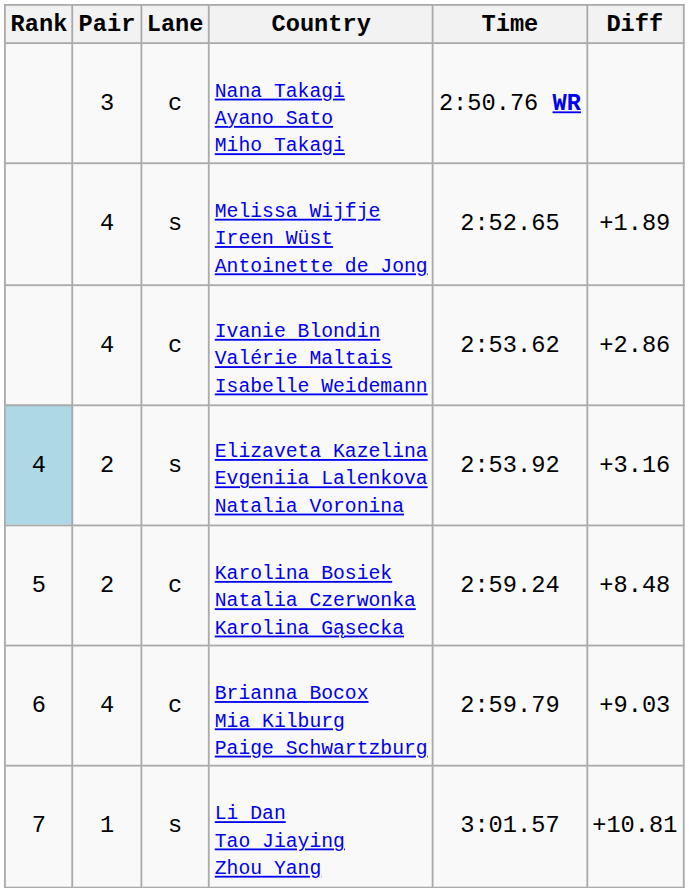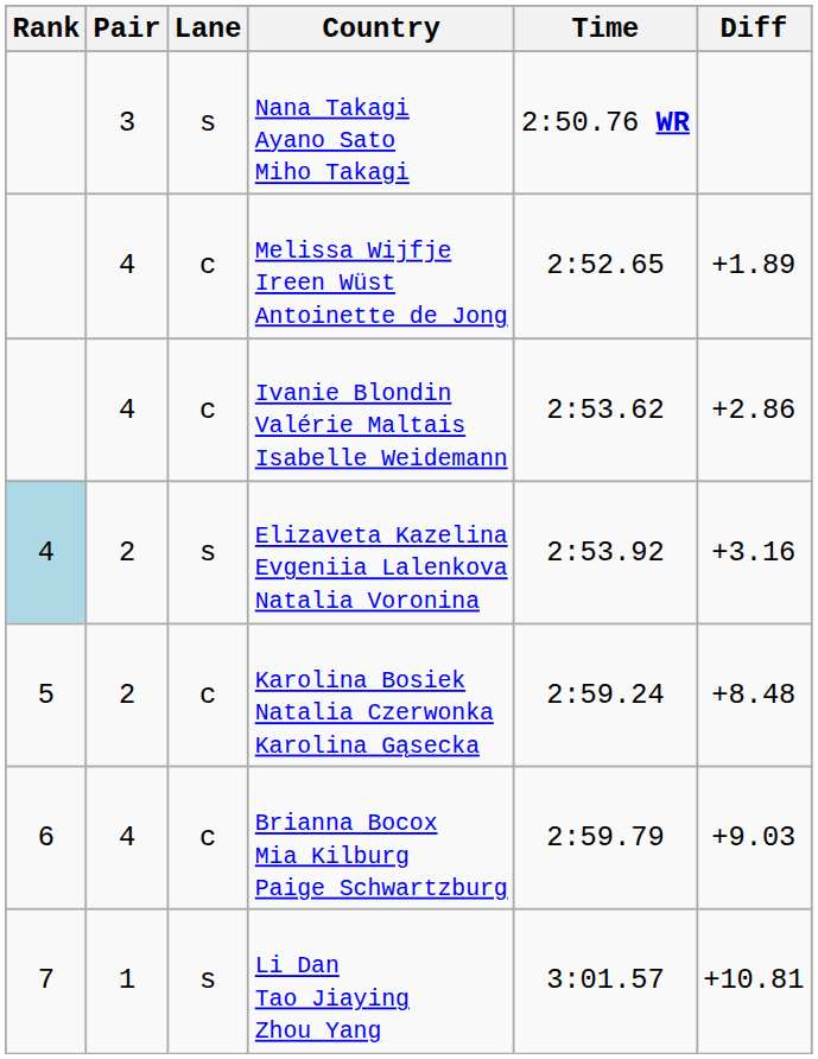Nana Takagi Ayano Sato Miho Takagi | Lane: c -> s
Melissa Wijfje Ireen Wüst Antoinette de Jong | Lane: s -> c
